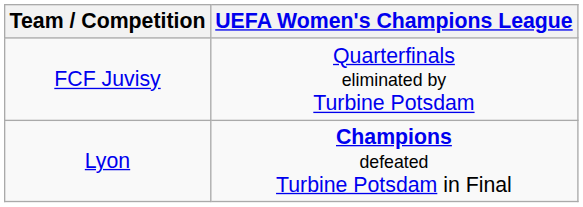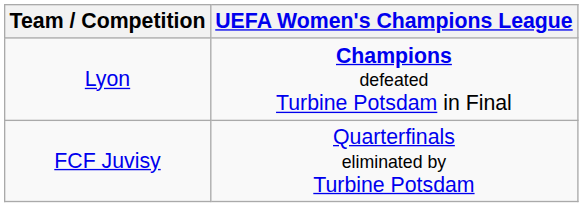rows swapped: Lyon <-> FCF Juvisy
